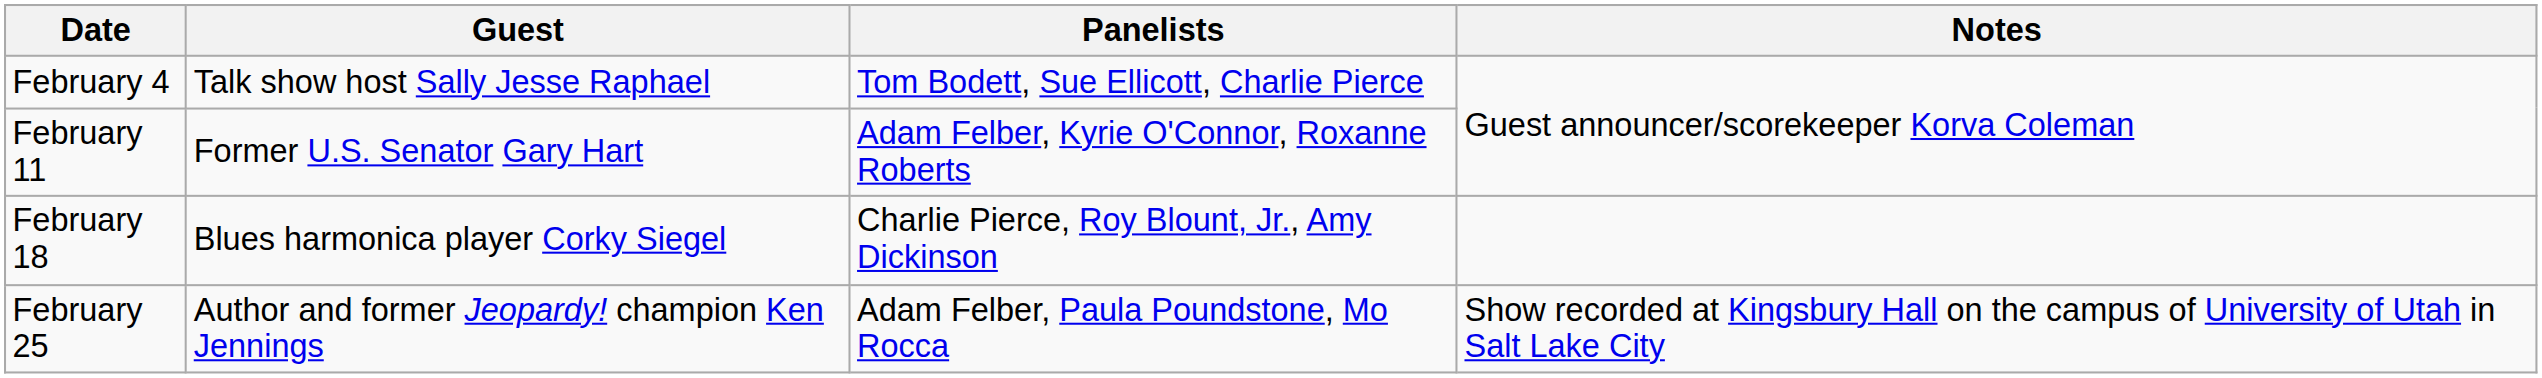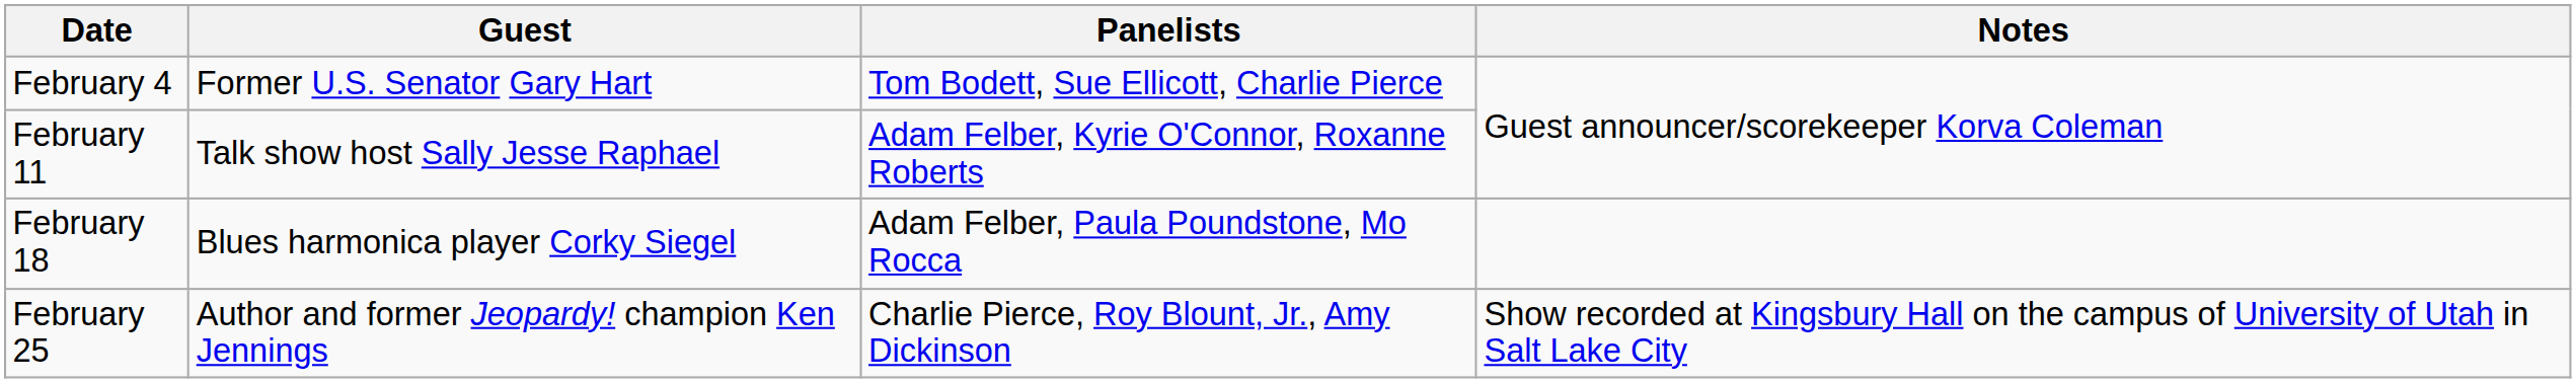February 4 | Guest: Talk show host Sally Jesse Raphael -> Former U.S. Senator Gary Hart
February 11 | Guest: Former U.S. Senator Gary Hart -> Talk show host Sally Jesse Raphael
February 18 | Panelists: Charlie Pierce, Roy Blount, Jr., Amy Dickinson -> Adam Felber, Paula Poundstone, Mo Rocca
February 25 | Panelists: Adam Felber, Paula Poundstone, Mo Rocca -> Charlie Pierce, Roy Blount, Jr., Amy Dickinson
